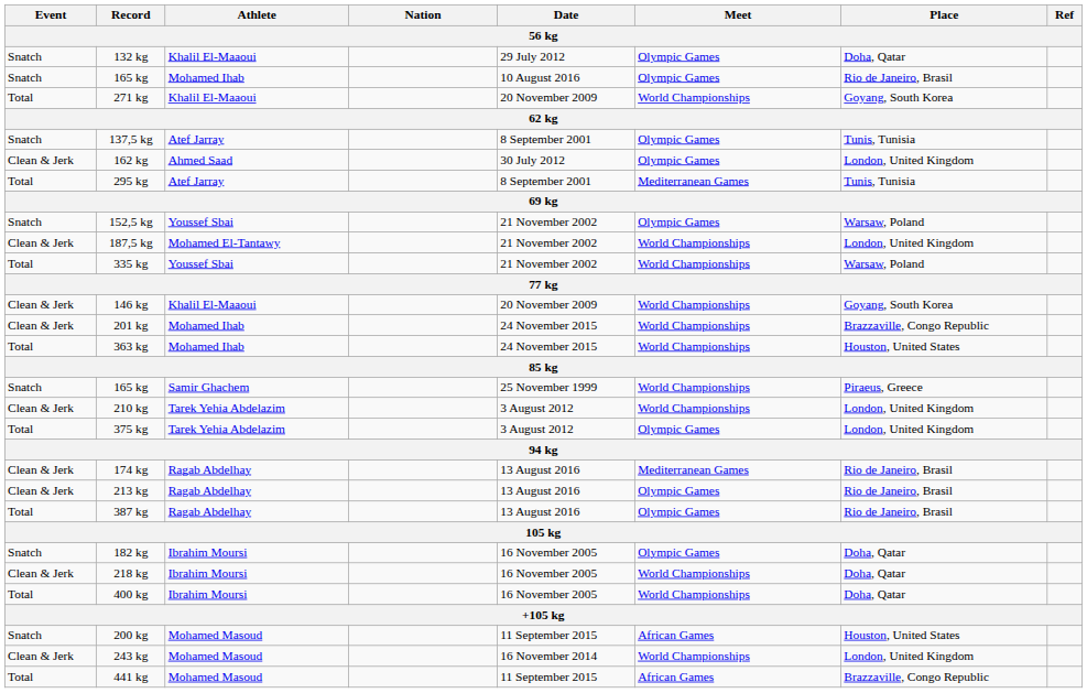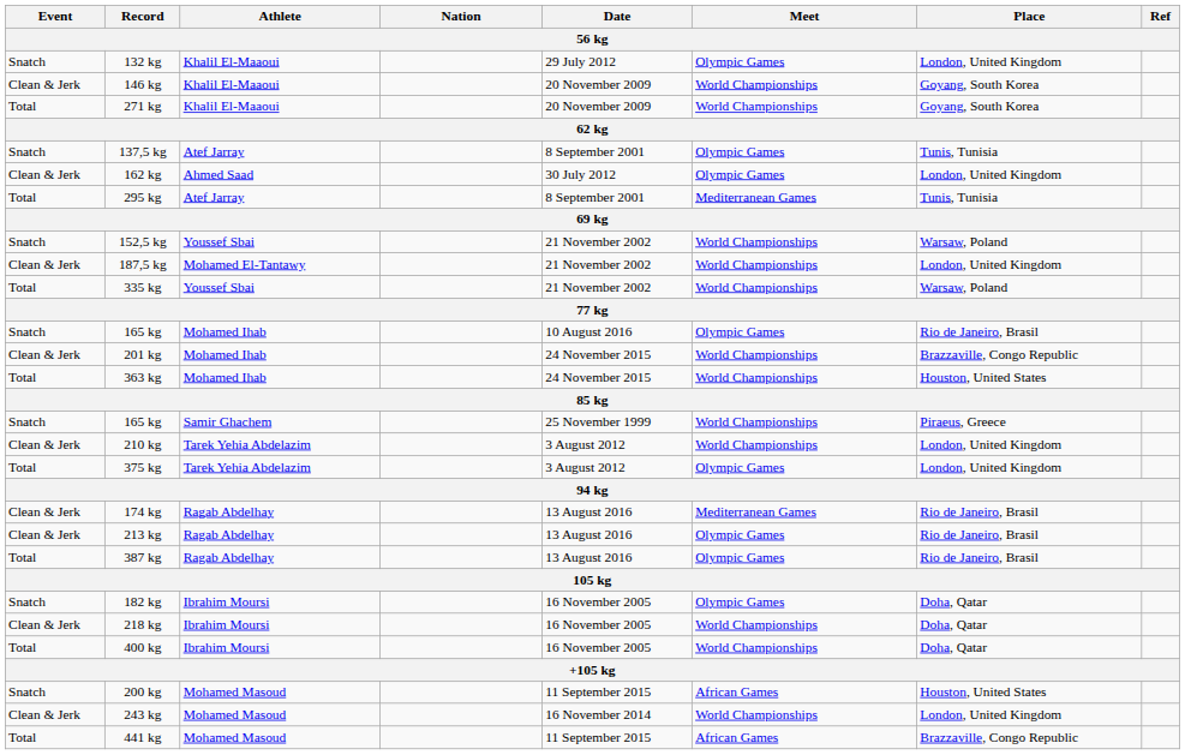132 kg | Place: Doha, Qatar -> London, United Kingdom
rows swapped: 146 kg <-> 165 kg / Mohamed Ihab
152,5 kg | Meet: Olympic Games -> World Championships
